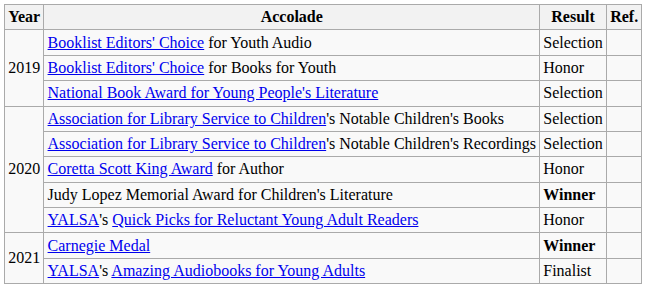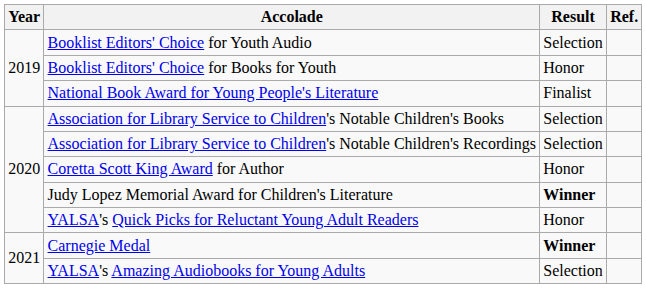National Book Award for Young People's Literature | Result: Selection -> Finalist
YALSA's Amazing Audiobooks for Young Adults | Result: Finalist -> Selection
